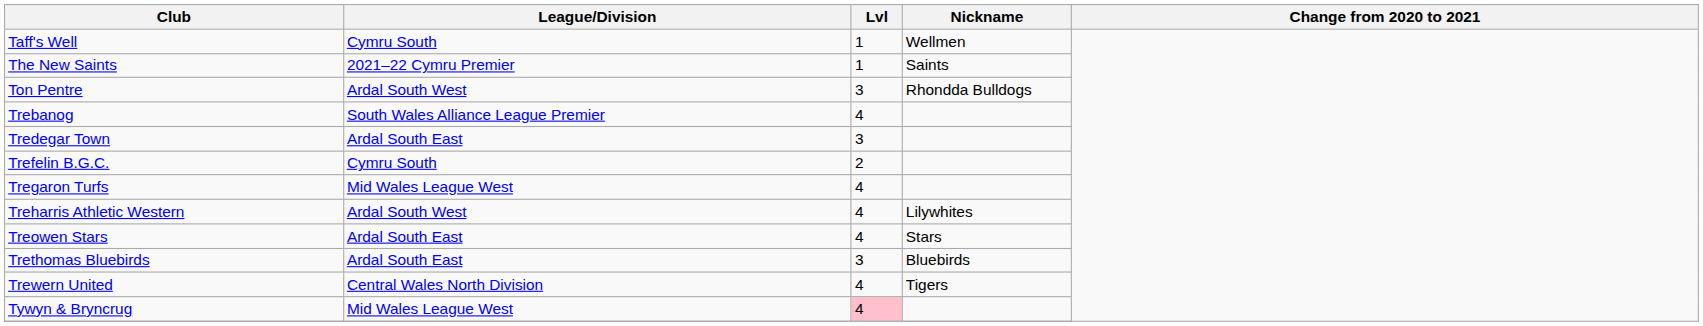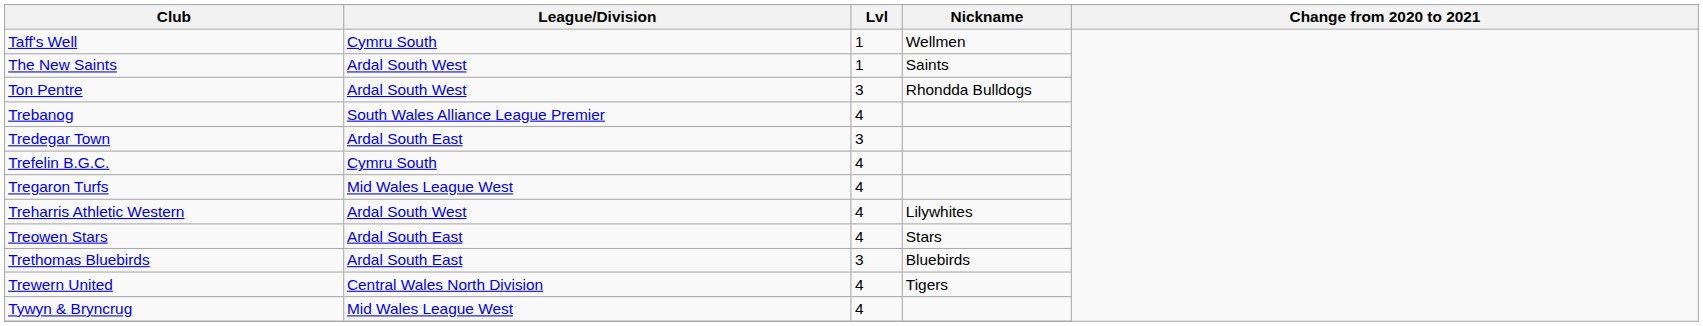The New Saints | League/Division: 2021–22 Cymru Premier -> Ardal South West
Trefelin B.G.C. | Lvl: 2 -> 4
Tywyn & Bryncrug | Lvl: pink background -> no background
